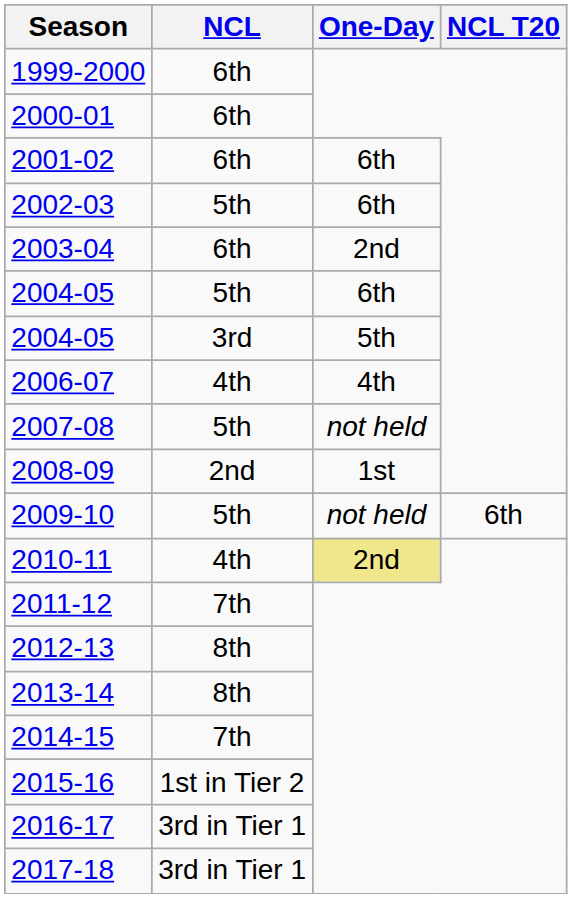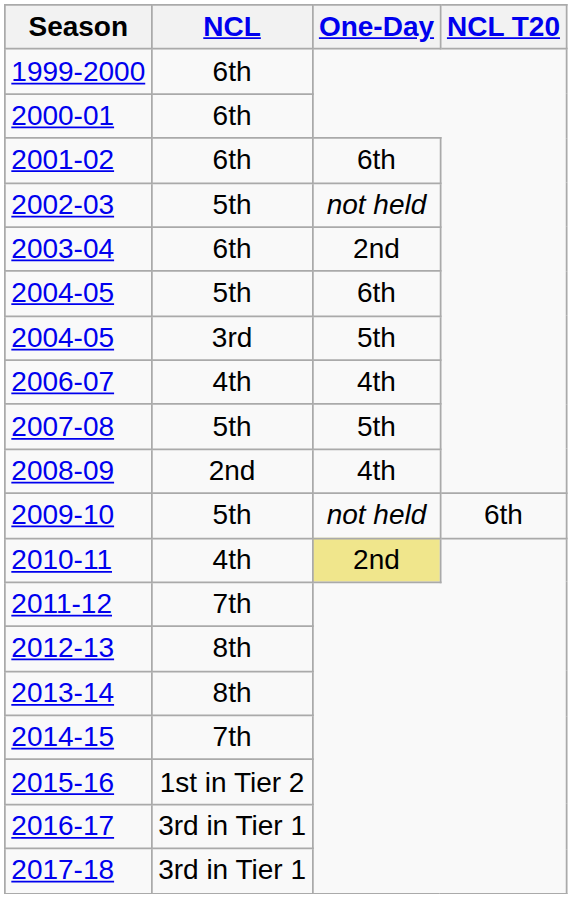2002-03 | One-Day: 6th -> not held
2007-08 | One-Day: not held -> 5th
2008-09 | One-Day: 1st -> 4th
